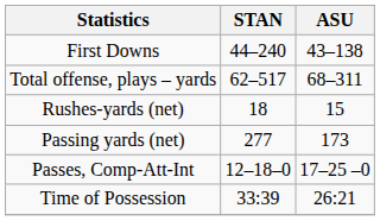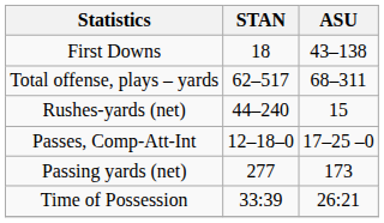First Downs | STAN: 44–240 -> 18
Rushes-yards (net) | STAN: 18 -> 44–240
rows swapped: Passing yards (net) <-> Passes, Comp-Att-Int
